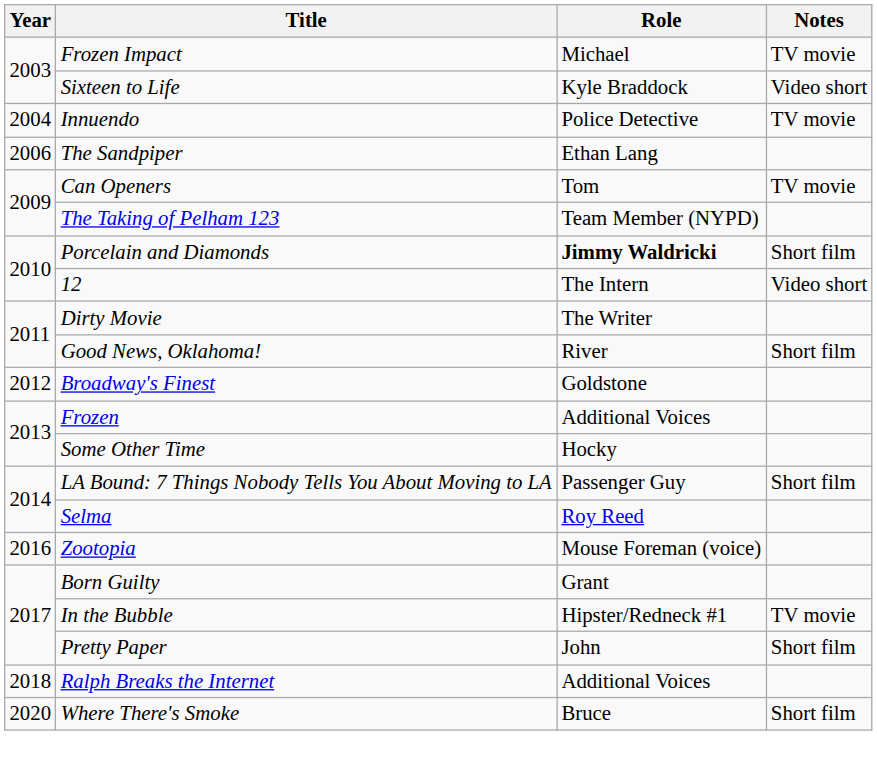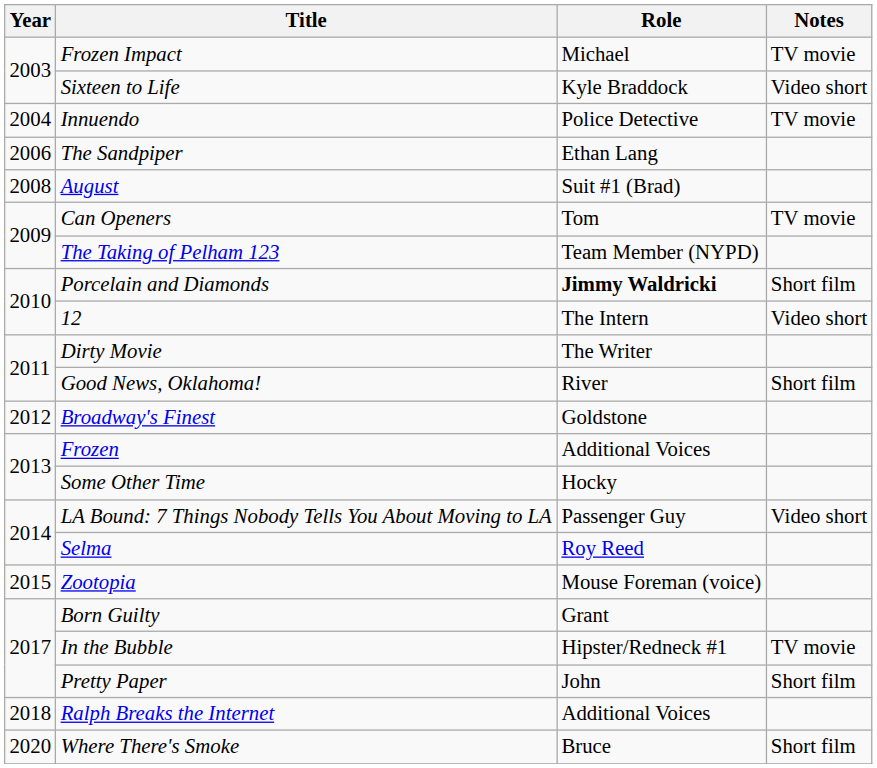+ row: 2008 | August | Suit #1 (Brad)
LA Bound: 7 Things Nobody Tells You About Moving to LA | Notes: Short film -> Video short
Zootopia | Year: 2016 -> 2015
